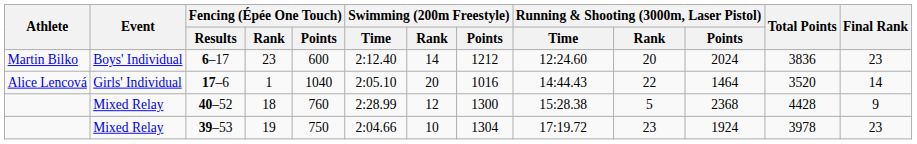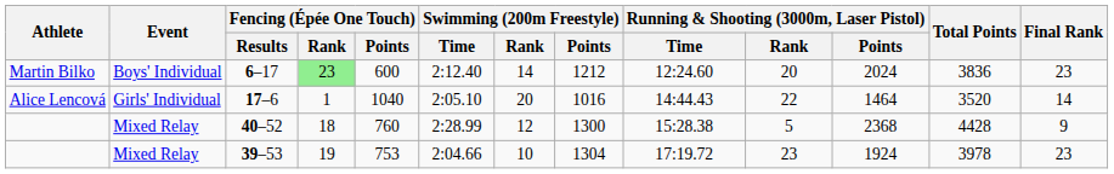6–17 | Fencing (Épée One Touch) / Rank: no background -> lightgreen background
39–53 | Fencing (Épée One Touch) / Points: 750 -> 753
